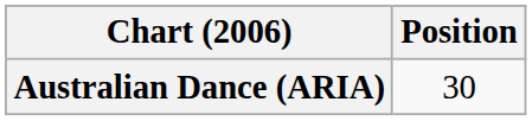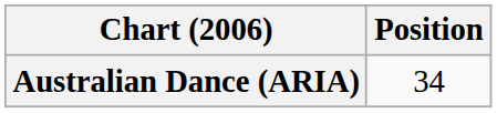Australian Dance (ARIA) | Position: 30 -> 34
